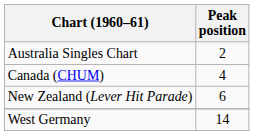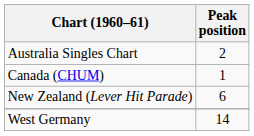Canada (CHUM) | Peak position: 4 -> 1
